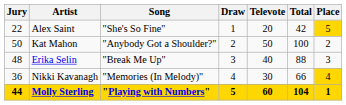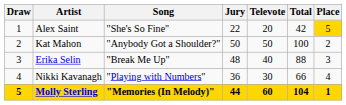columns swapped: Draw <-> Jury
Nikki Kavanagh | Song: "Memories (In Melody)" -> "Playing with Numbers"
Nikki Kavanagh | Place: gold background -> no background
Molly Sterling | Song: "Playing with Numbers" -> "Memories (In Melody)"
